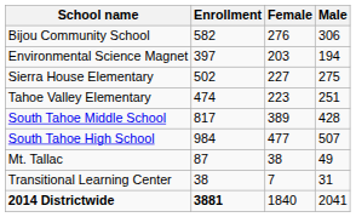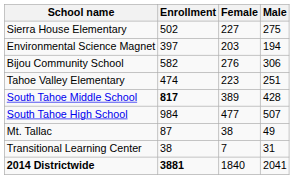rows swapped: Bijou Community School <-> Sierra House Elementary
South Tahoe Middle School | Enrollment: normal -> bold
